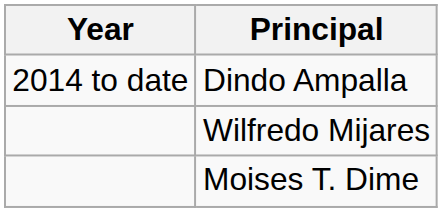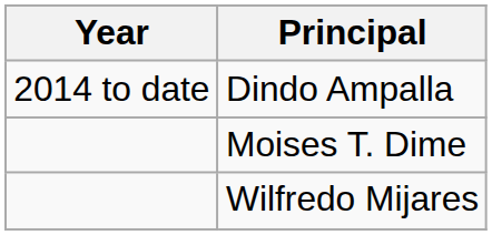rows swapped: Wilfredo Mijares <-> Moises T. Dime
